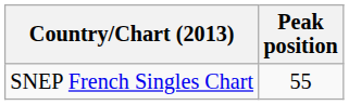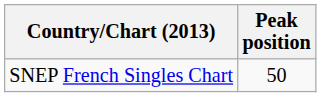SNEP French Singles Chart | Peak position: 55 -> 50
